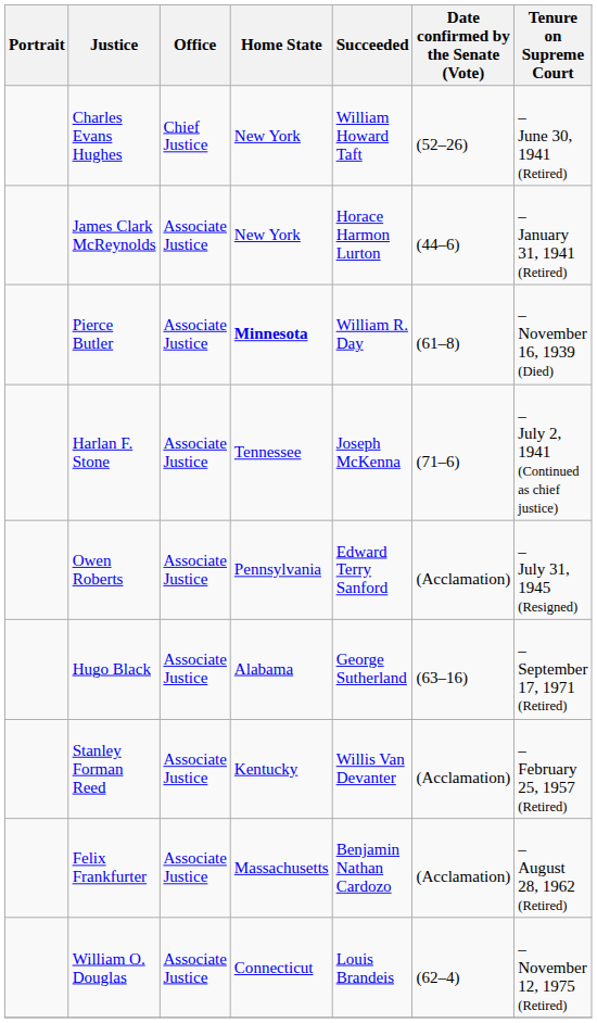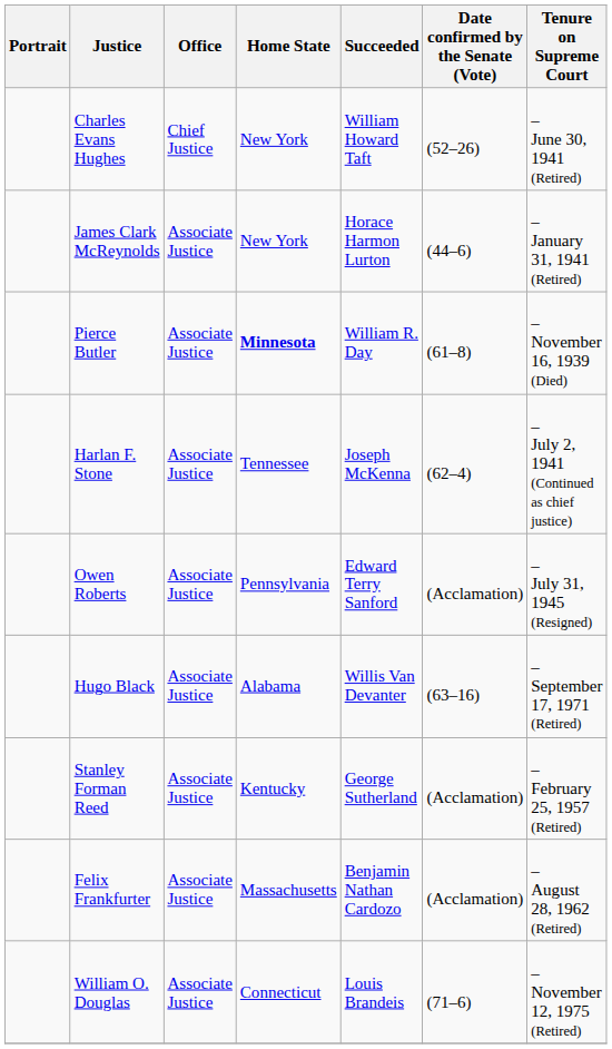Harlan F. Stone | Date confirmed by the Senate (Vote): (71–6) -> (62–4)
Hugo Black | Succeeded: George Sutherland -> Willis Van Devanter
Stanley Forman Reed | Succeeded: Willis Van Devanter -> George Sutherland
William O. Douglas | Date confirmed by the Senate (Vote): (62–4) -> (71–6)
